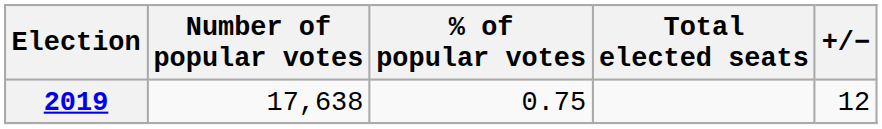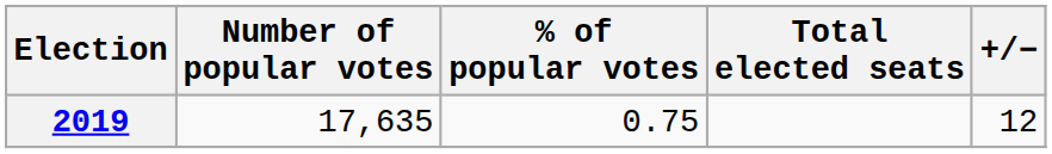2019 | Number of popular votes: 17,638 -> 17,635
